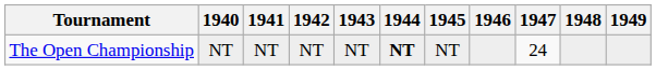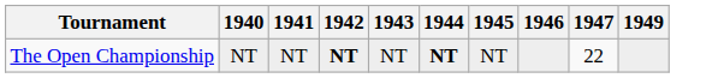- column: 1948
The Open Championship | 1942: normal -> bold
The Open Championship | 1947: 24 -> 22
